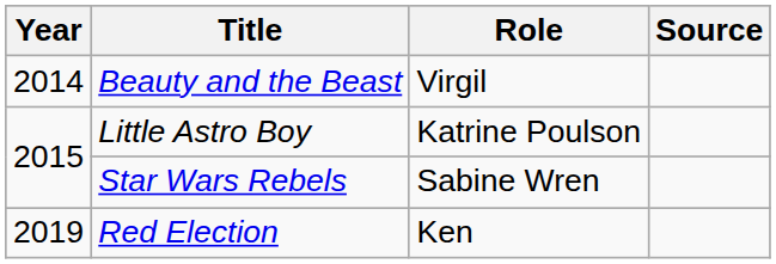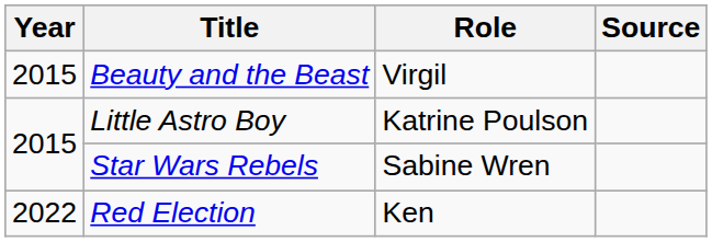Beauty and the Beast | Year: 2014 -> 2015
Red Election | Year: 2019 -> 2022
